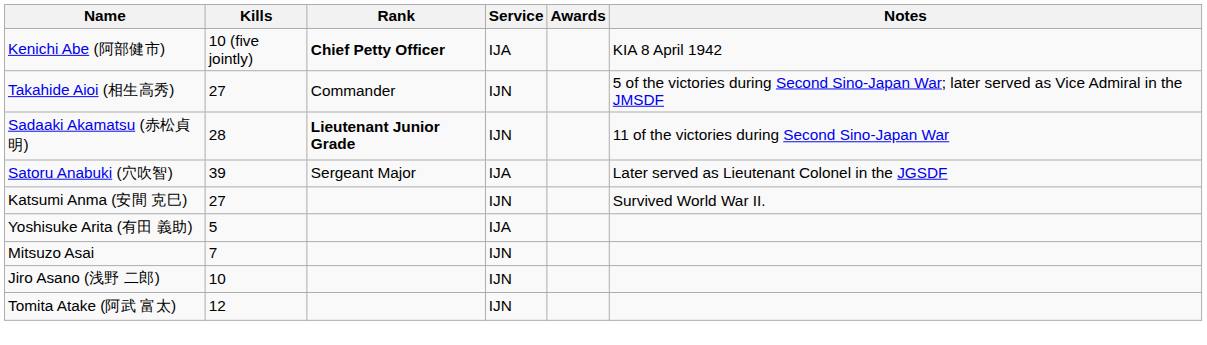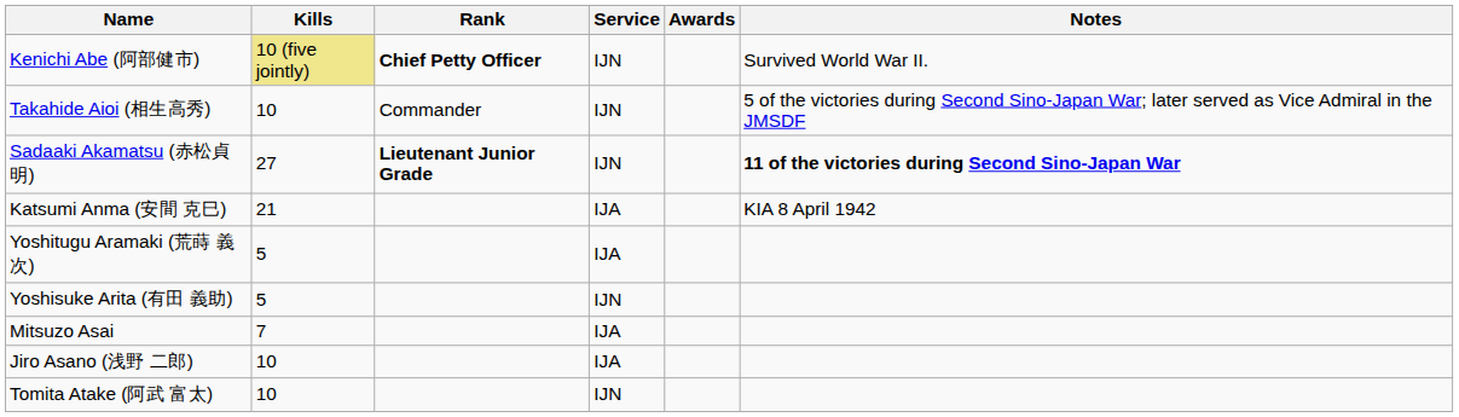Kenichi Abe (阿部健市) | Kills: no background -> khaki background
Kenichi Abe (阿部健市) | Service: IJA -> IJN
Kenichi Abe (阿部健市) | Notes: KIA 8 April 1942 -> Survived World War II.
Takahide Aioi (相生高秀) | Kills: 27 -> 10
Sadaaki Akamatsu (赤松貞明) | Kills: 28 -> 27
Sadaaki Akamatsu (赤松貞明) | Notes: normal -> bold
- row: Satoru Anabuki (穴吹智) | 39 | Sergeant Major | IJA | Later served as Lieutenant Colonel in the JGSDF
Katsumi Anma (安間 克巳) | Kills: 27 -> 21
Katsumi Anma (安間 克巳) | Service: IJN -> IJA
Katsumi Anma (安間 克巳) | Notes: Survived World War II. -> KIA 8 April 1942
+ row: Yoshitugu Aramaki (荒蒔 義次) | 5 | IJA
Yoshisuke Arita (有田 義助) | Service: IJA -> IJN
Mitsuzo Asai | Service: IJN -> IJA
Jiro Asano (浅野 二郎) | Service: IJN -> IJA
Tomita Atake (阿武 富太) | Kills: 12 -> 10
